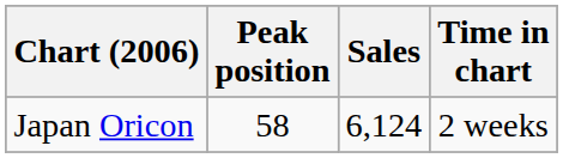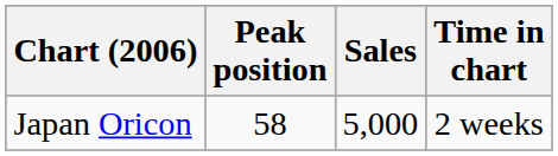Japan Oricon | Sales: 6,124 -> 5,000
